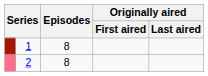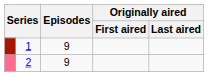1 | Episodes: 8 -> 9
2 | Episodes: 8 -> 9
